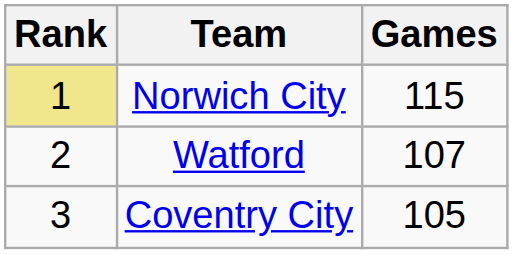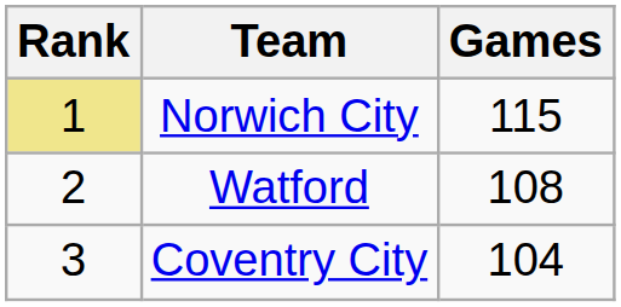Watford | Games: 107 -> 108
Coventry City | Games: 105 -> 104
